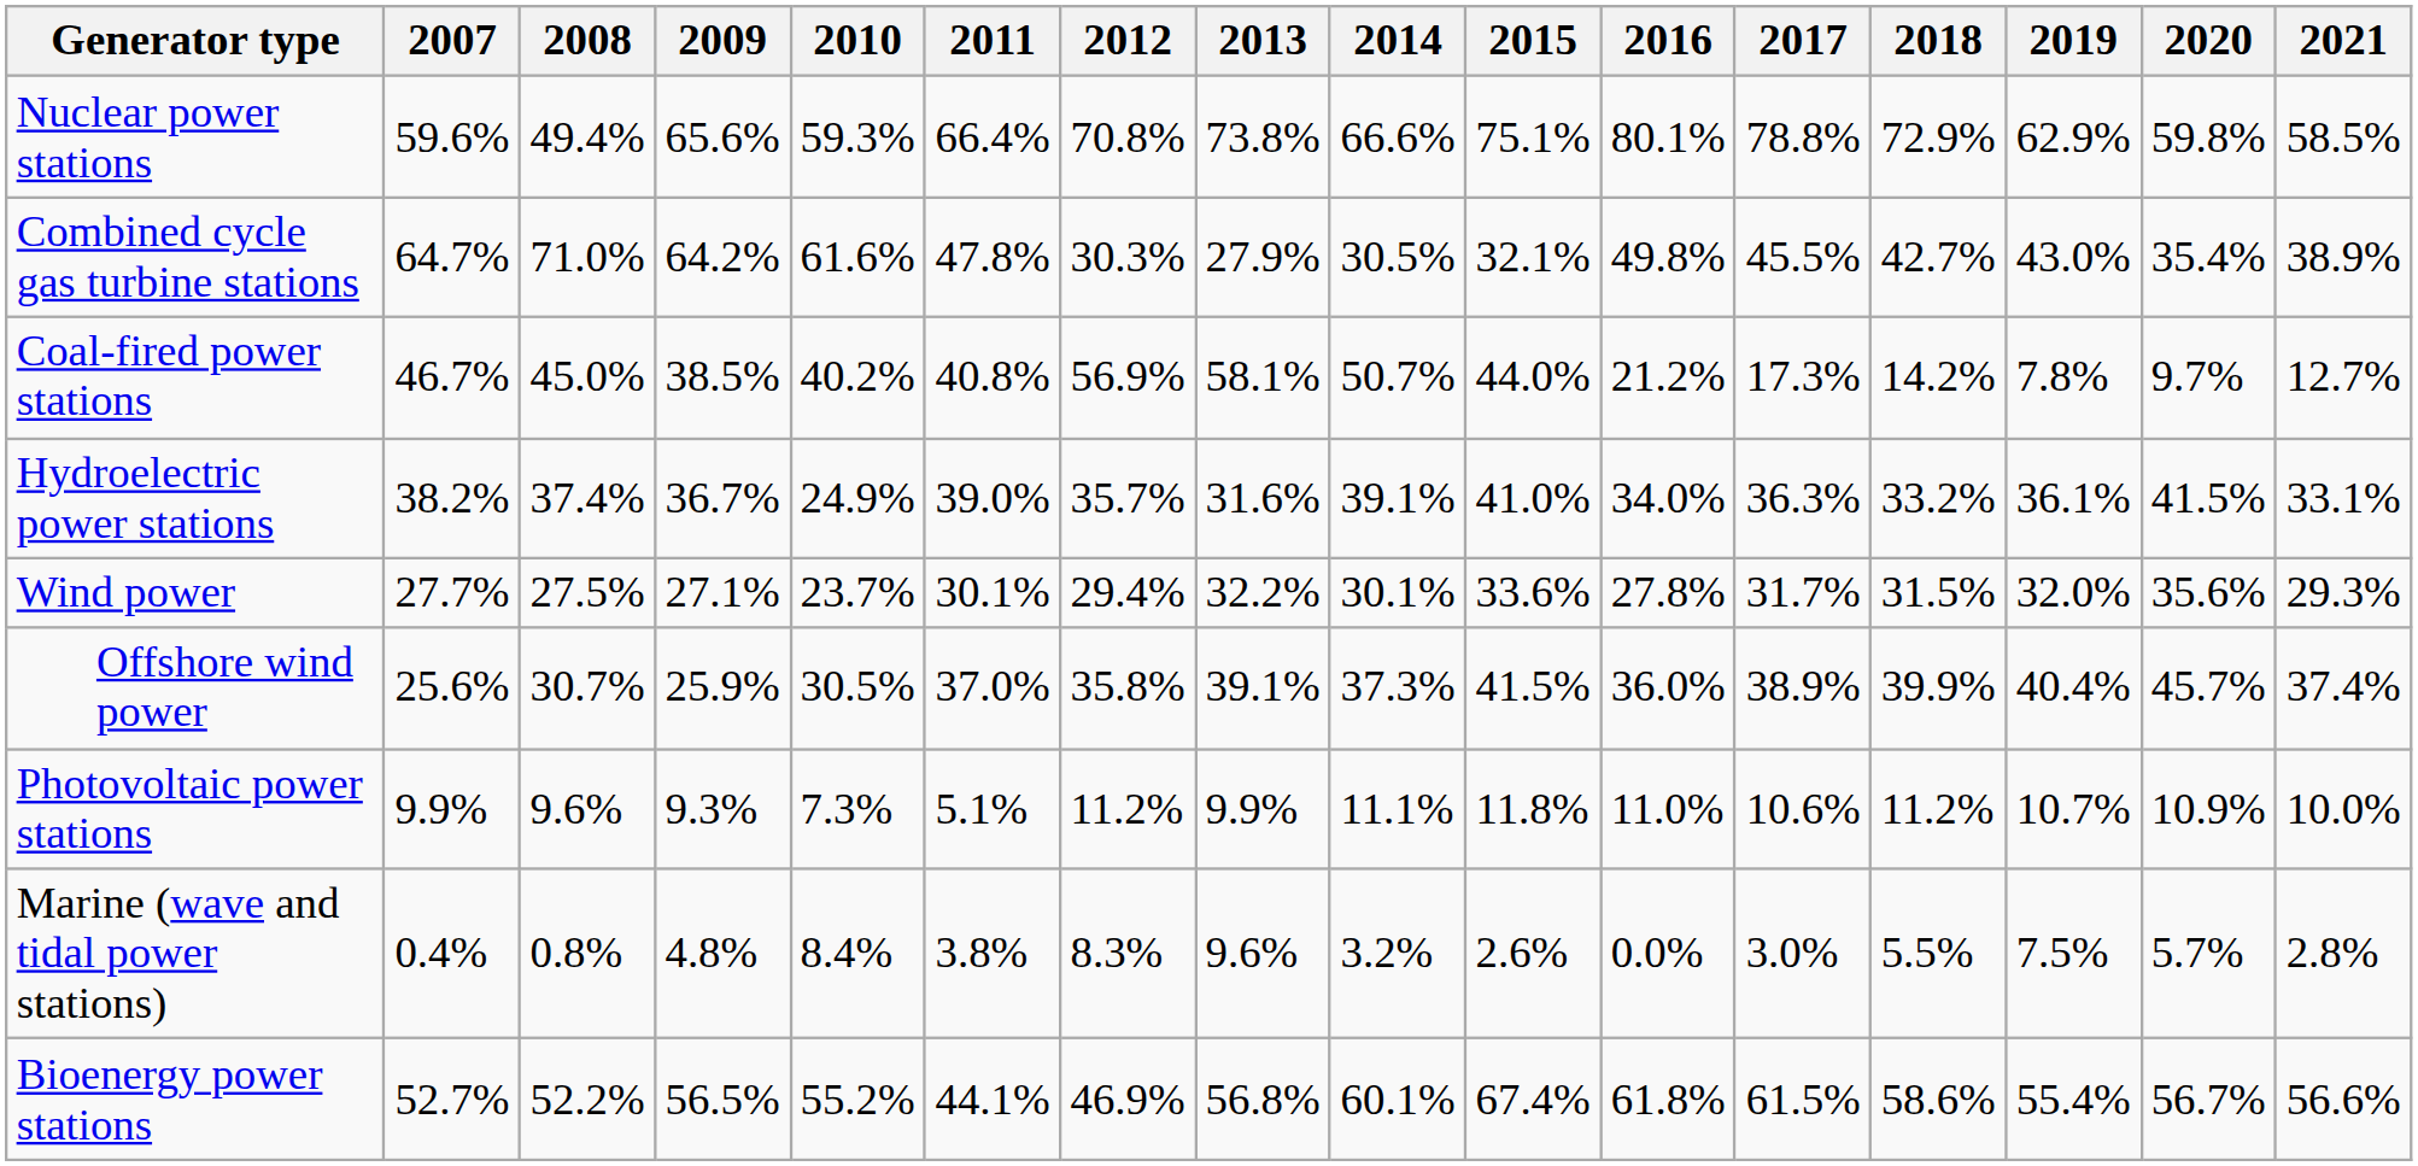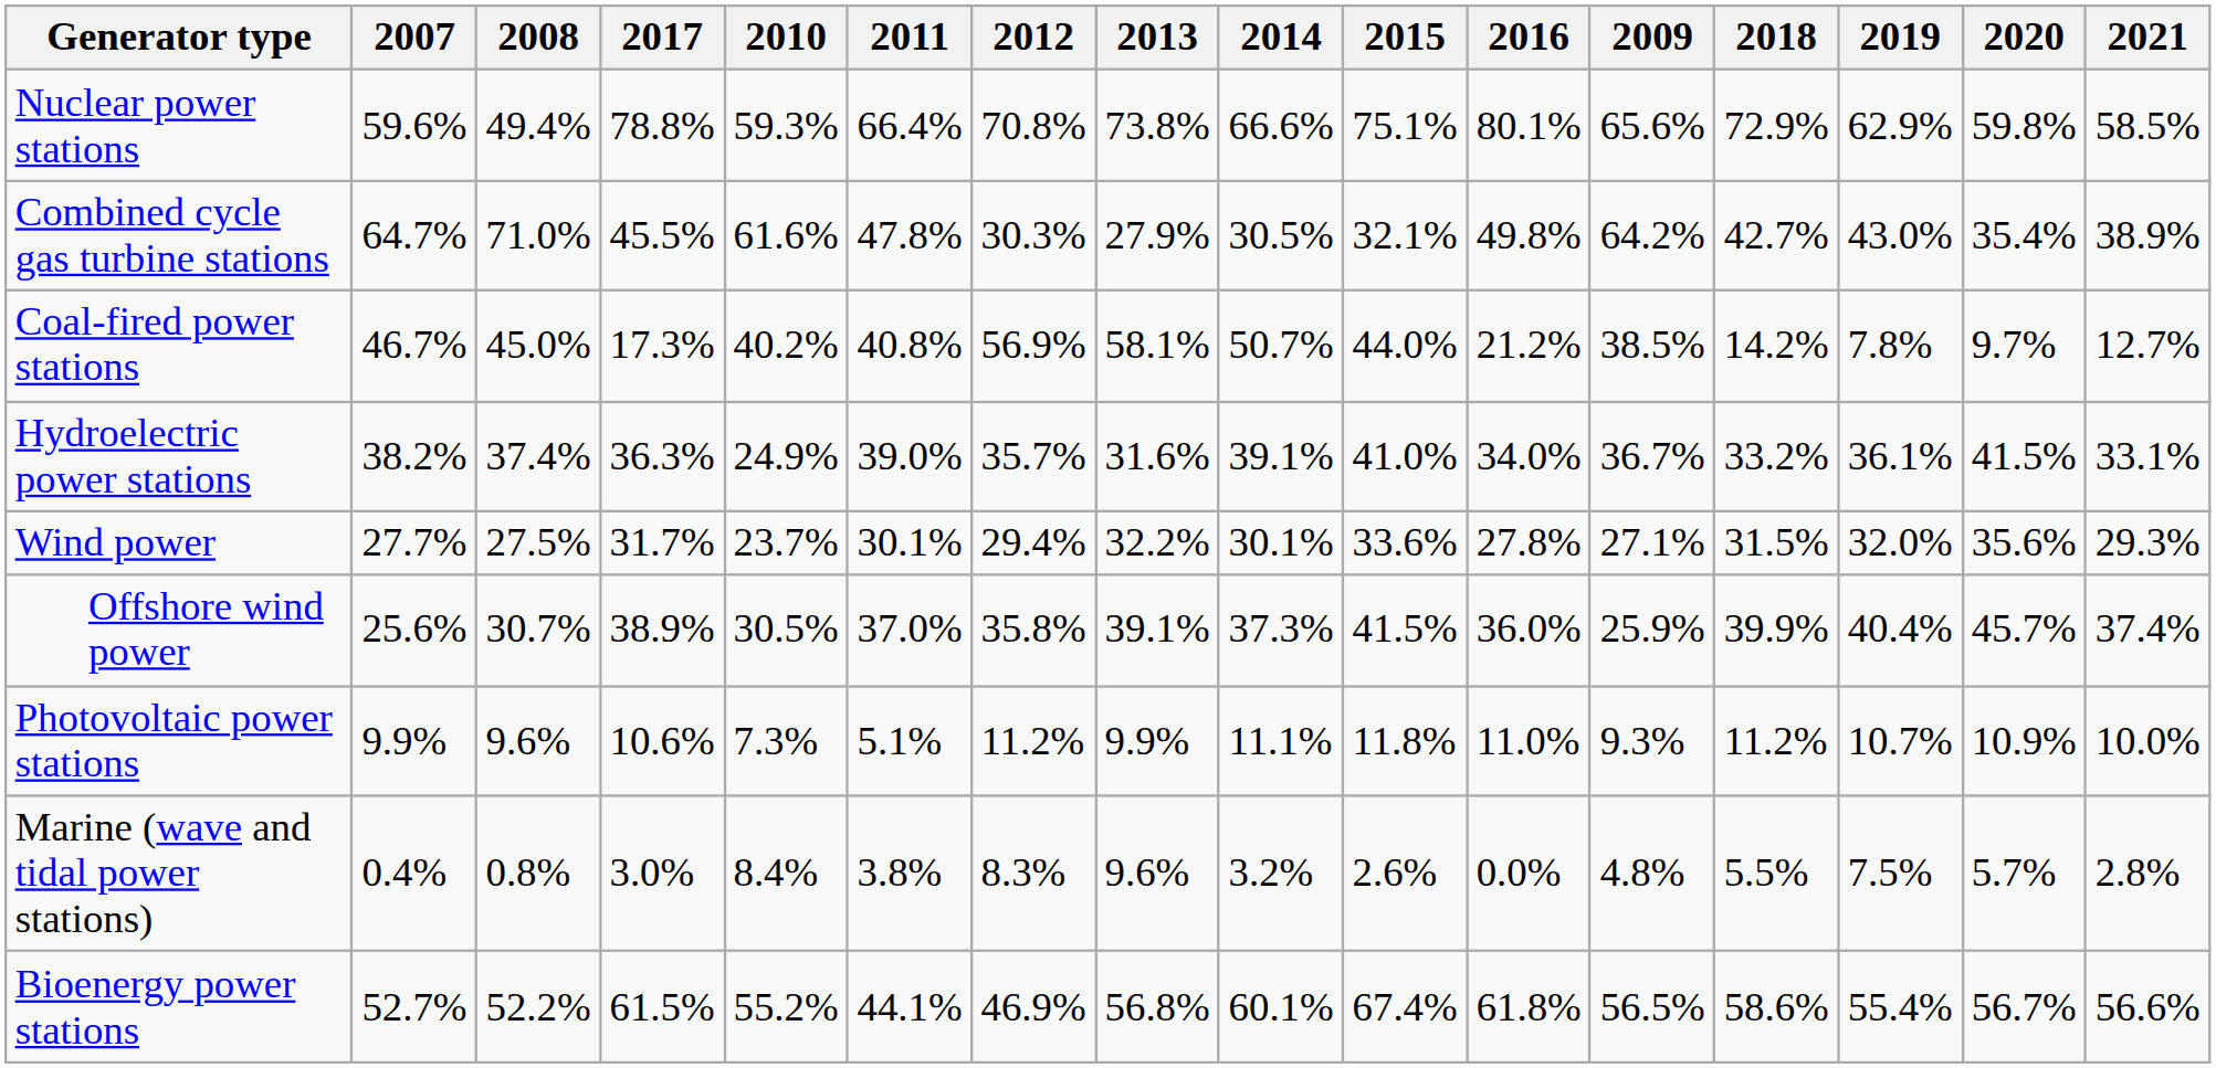columns swapped: 2009 <-> 2017
